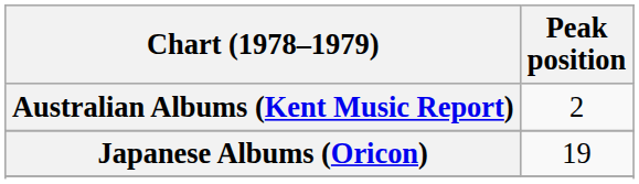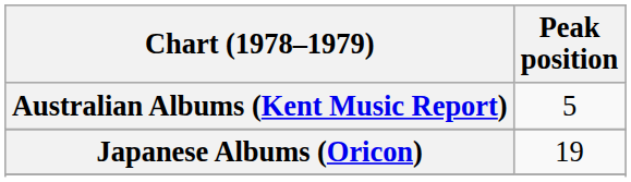Australian Albums (Kent Music Report) | Peak position: 2 -> 5
